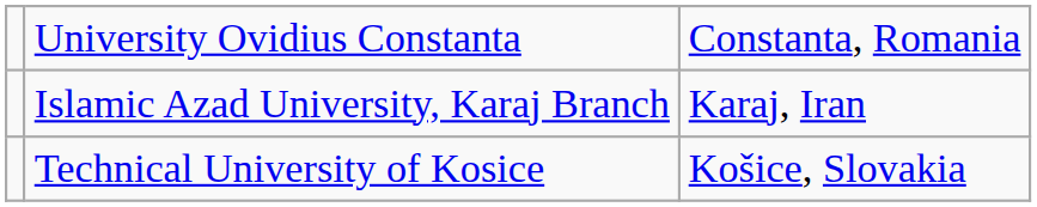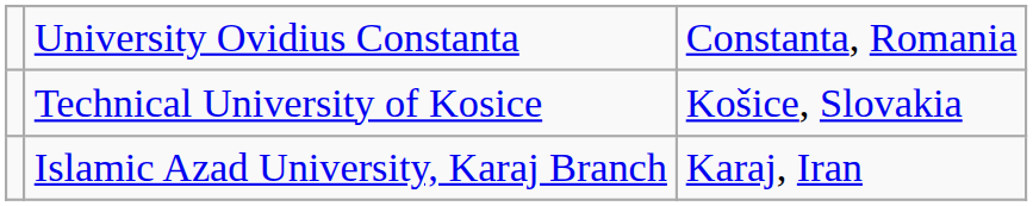rows swapped: Islamic Azad University, Karaj Branch <-> Technical University of Kosice
